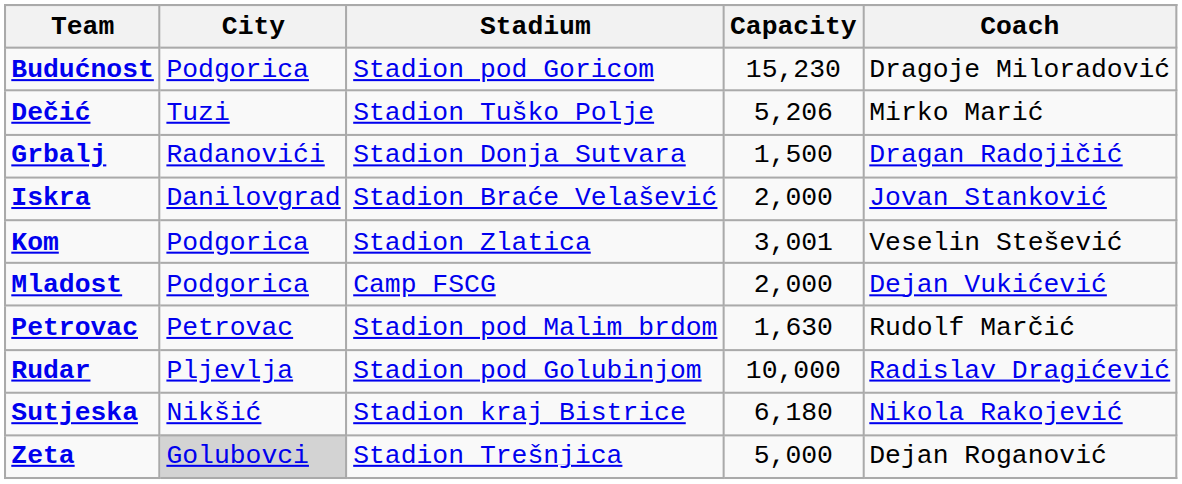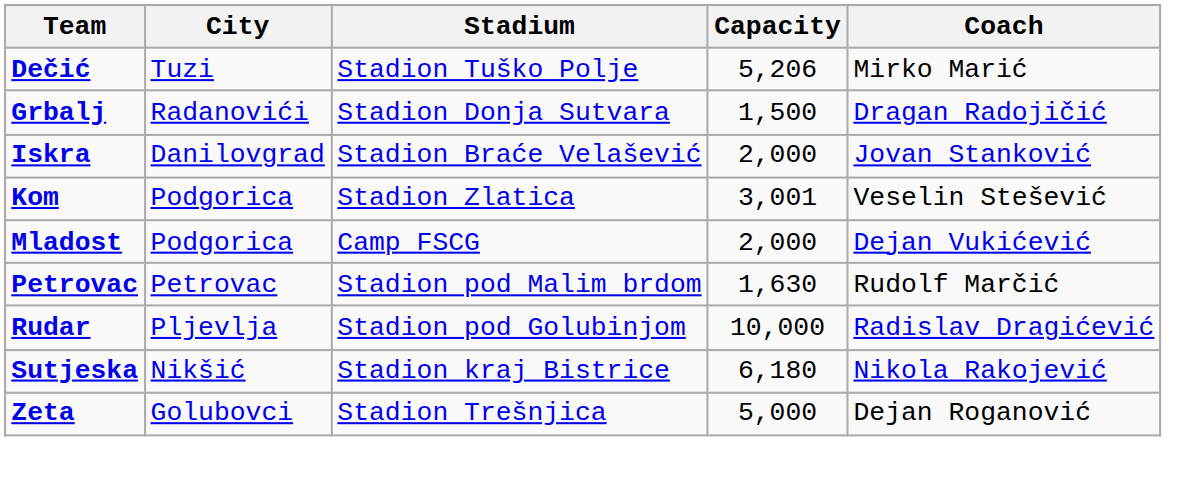- row: Budućnost | Podgorica | Stadion pod Goricom | 15,230 | Dragoje Miloradović
Zeta | City: lightgrey background -> no background
